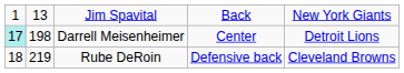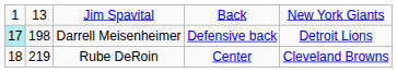Darrell Meisenheimer | column 4: Center -> Defensive back
Rube DeRoin | column 4: Defensive back -> Center
